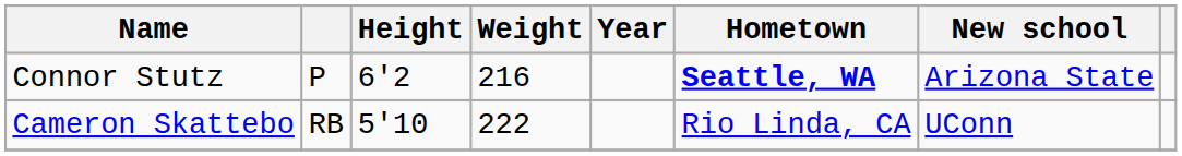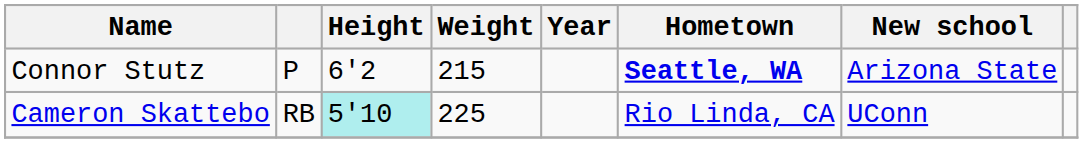Connor Stutz | Weight: 216 -> 215
Cameron Skattebo | Height: no background -> paleturquoise background
Cameron Skattebo | Weight: 222 -> 225
